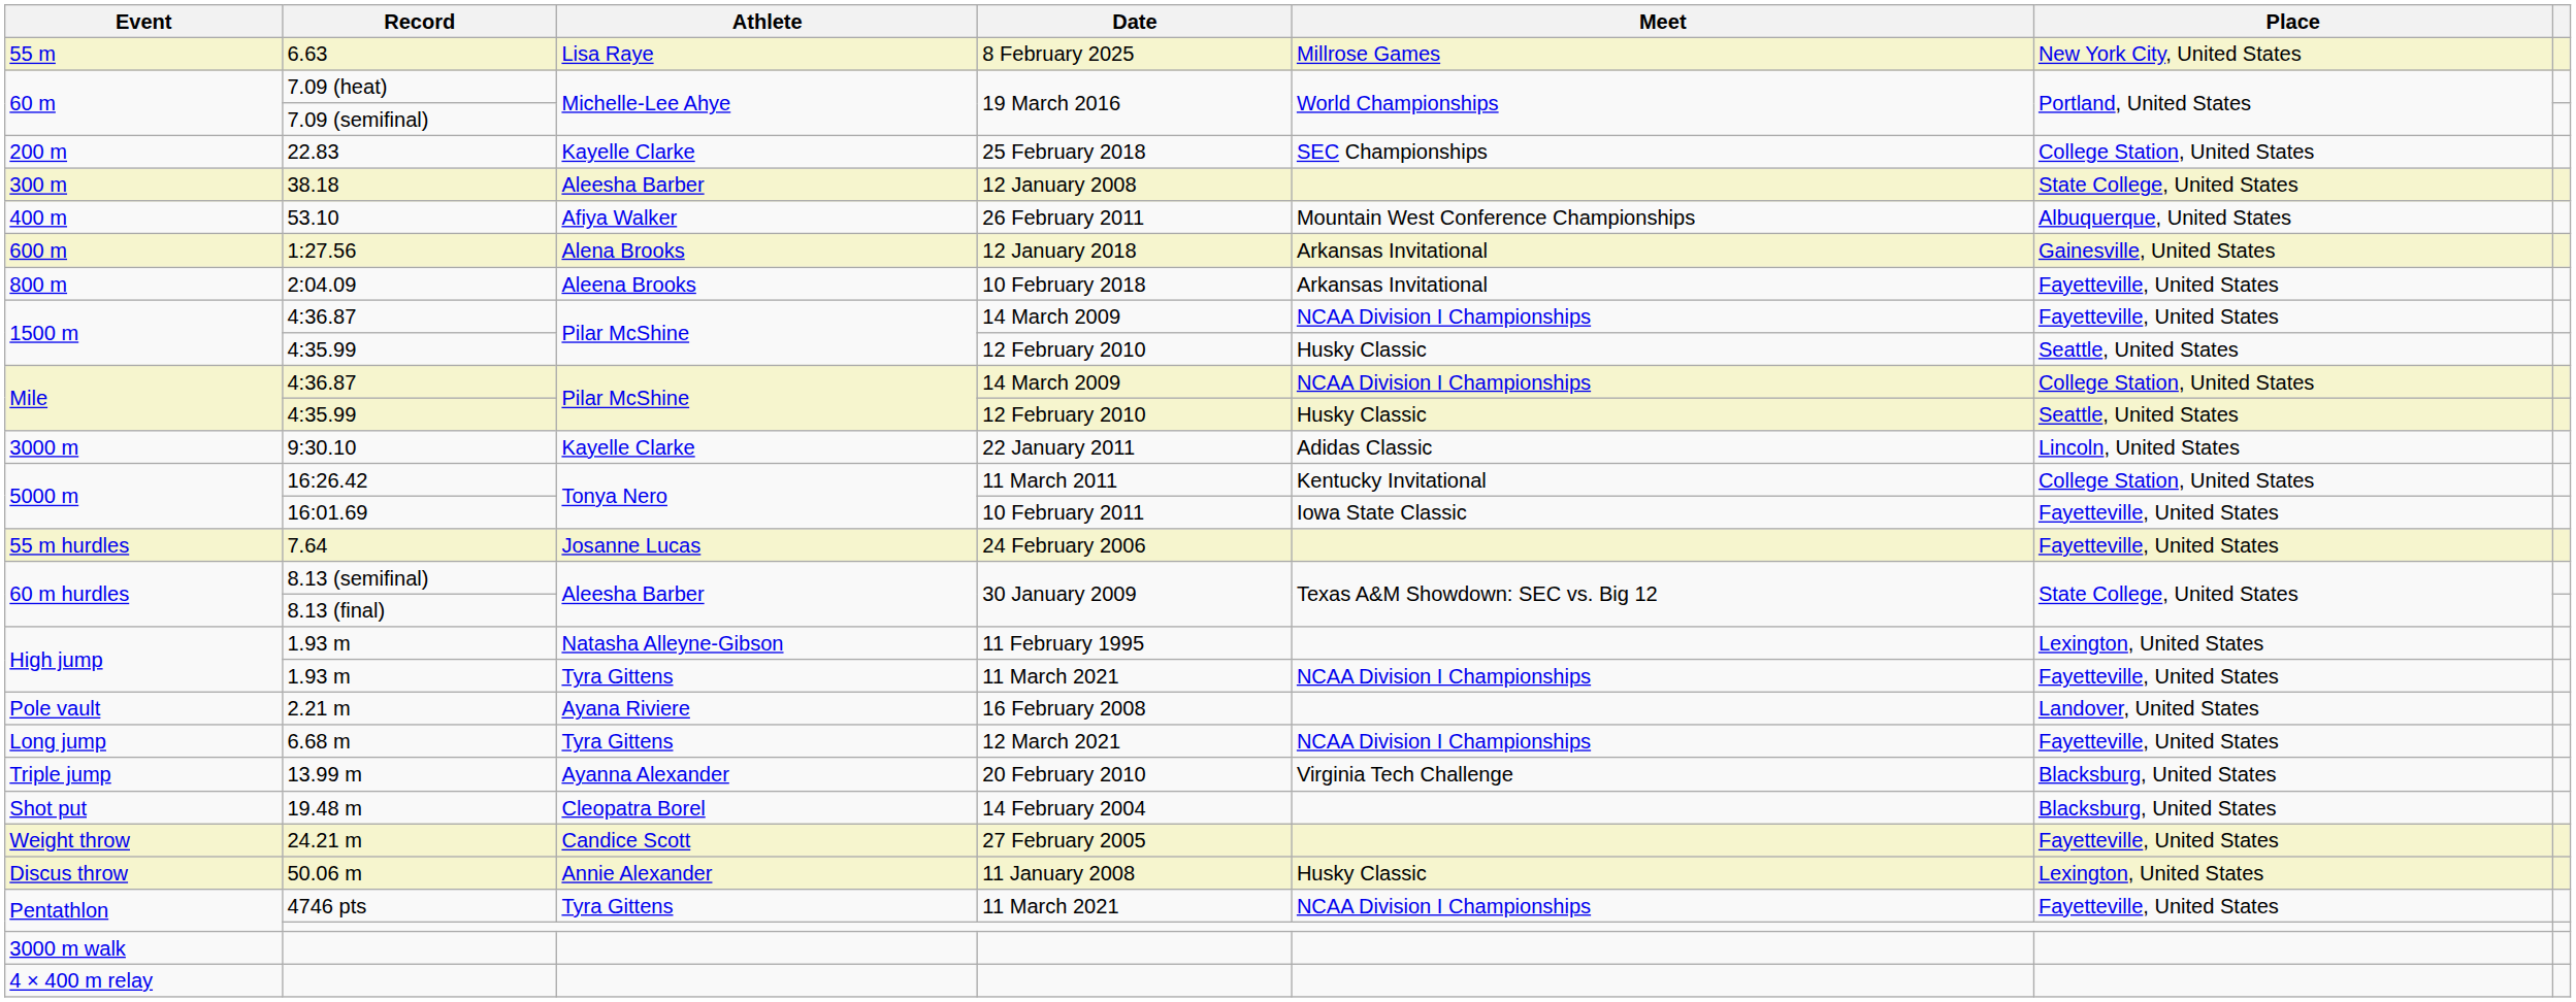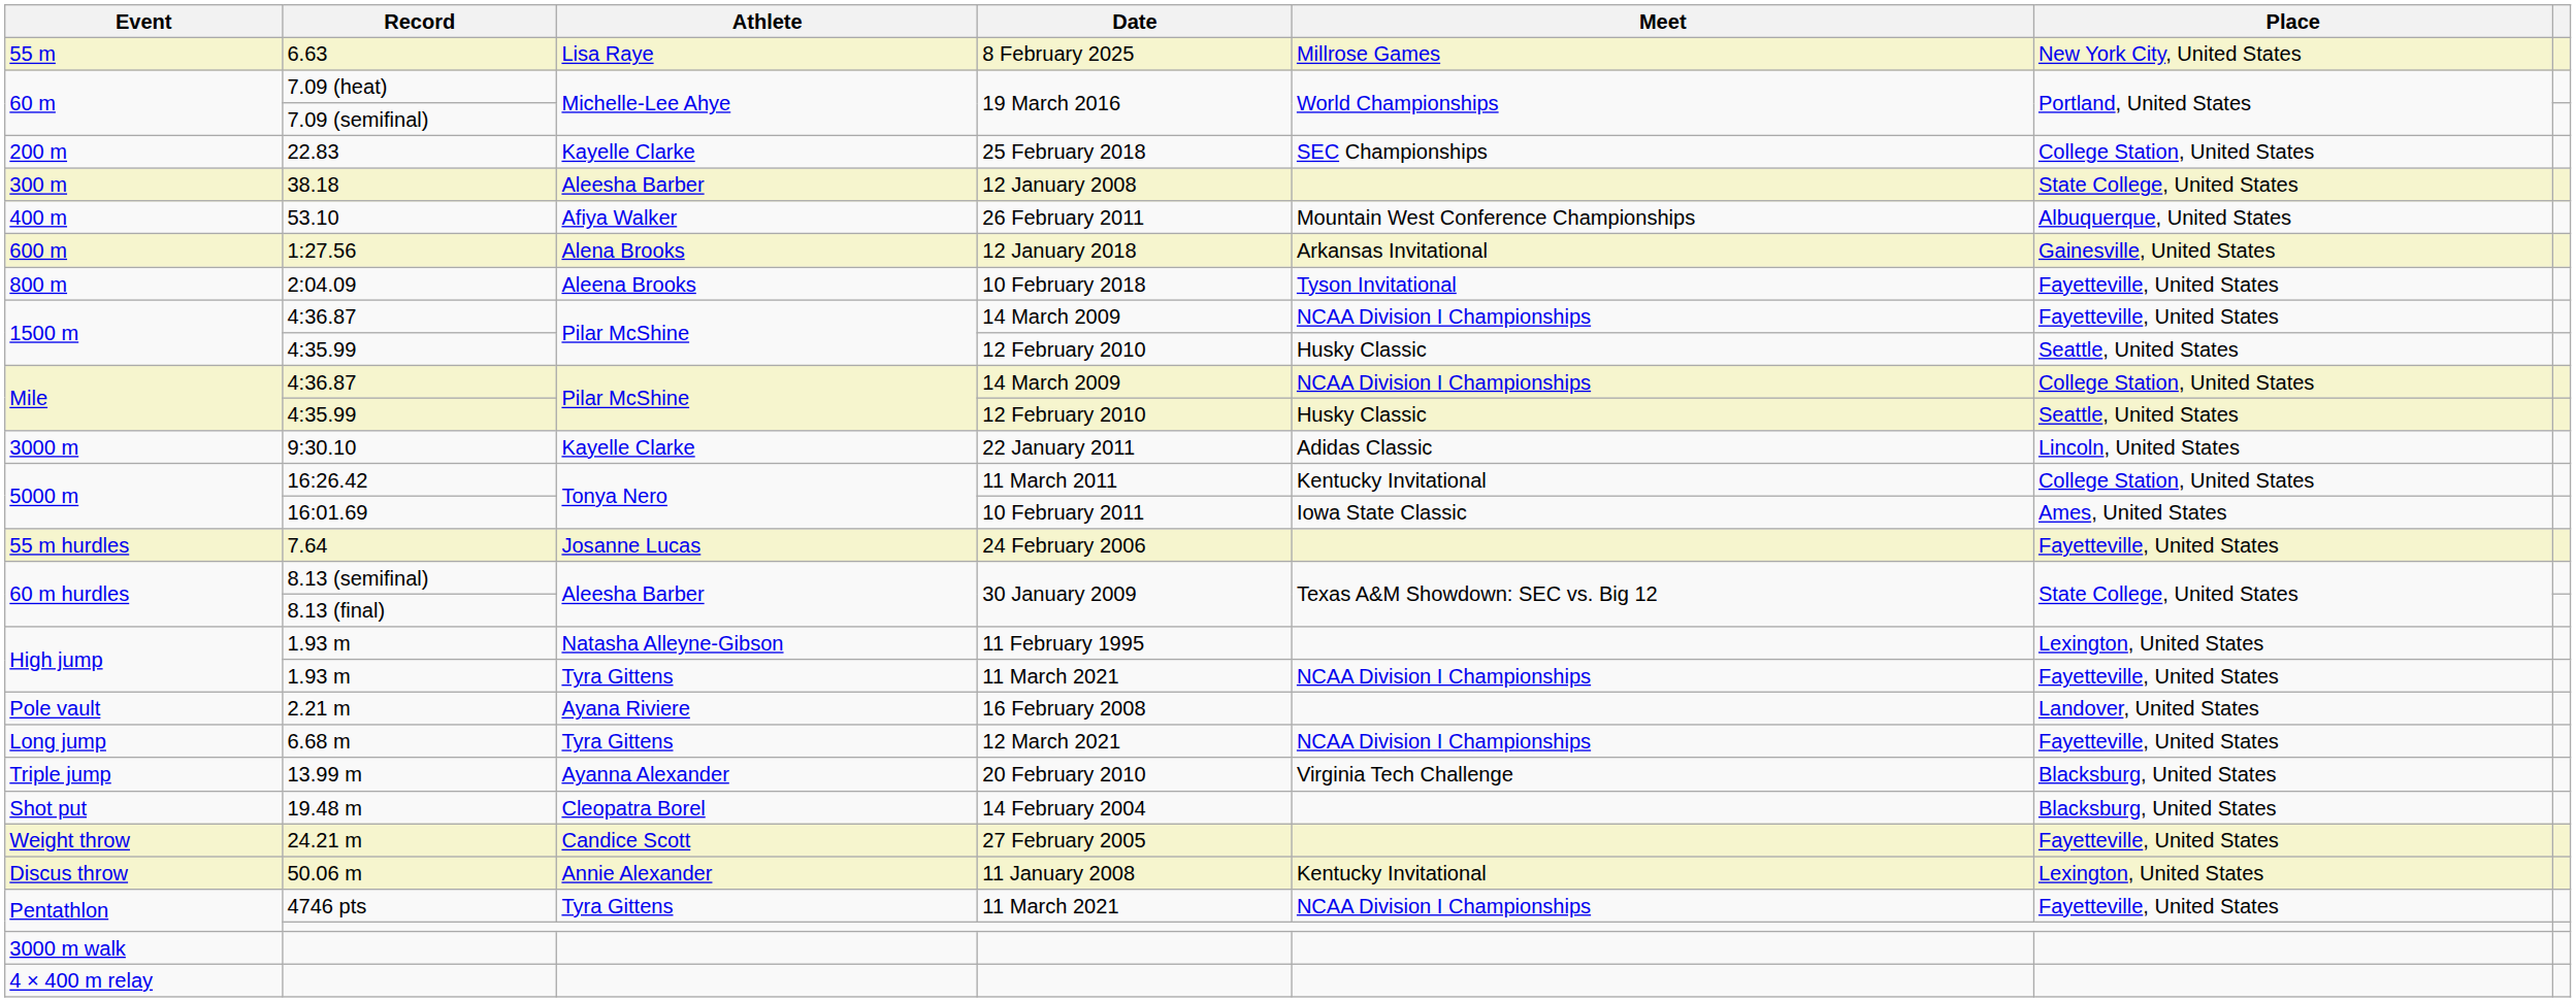2:04.09 | Meet: Arkansas Invitational -> Tyson Invitational
16:01.69 | Place: Fayetteville, United States -> Ames, United States
50.06 m | Meet: Husky Classic -> Kentucky Invitational
